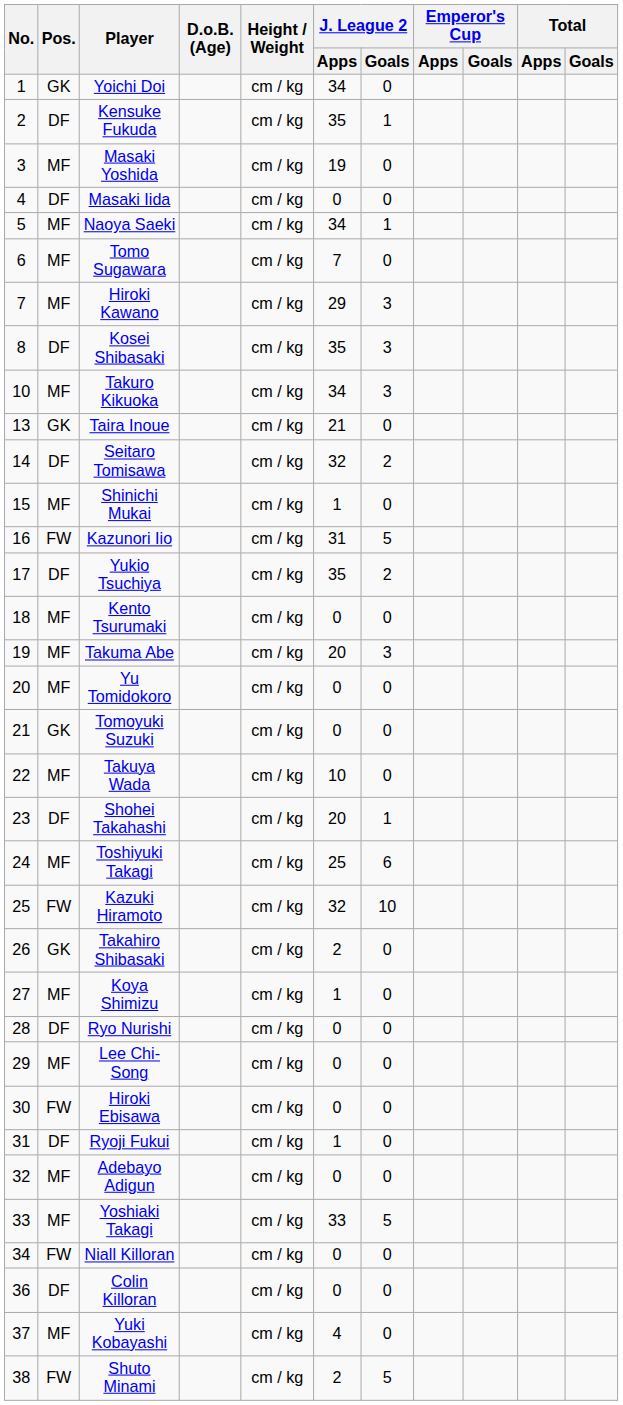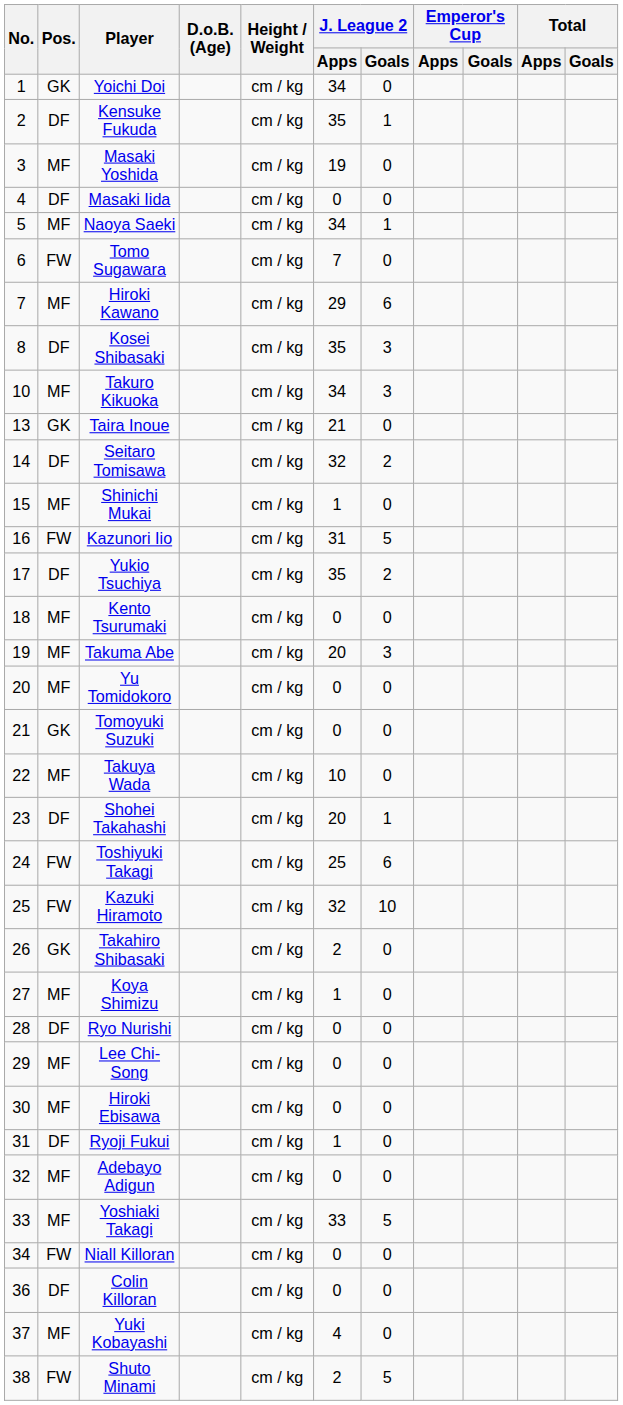Tomo Sugawara | Pos.: MF -> FW
Hiroki Kawano | J. League 2 / Goals: 3 -> 6
Toshiyuki Takagi | Pos.: MF -> FW
Hiroki Ebisawa | Pos.: FW -> MF
